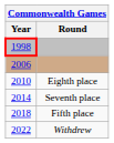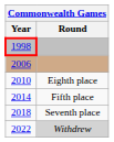2014 | Round: Seventh place -> Fifth place
2018 | Round: Fifth place -> Seventh place
2022 | Round: no background -> lightgrey background
